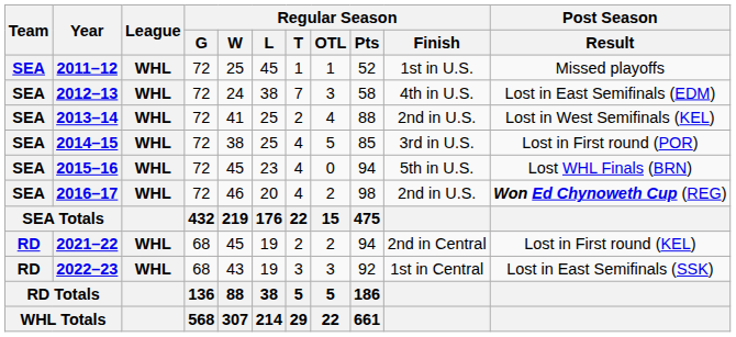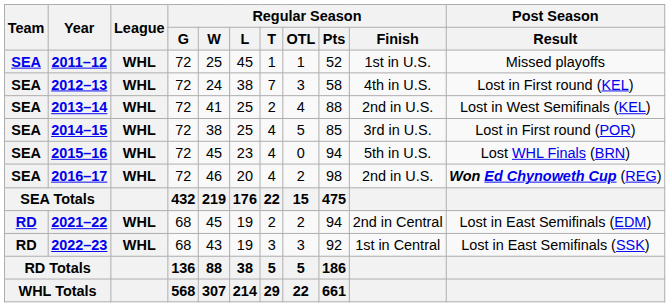2012–13 | Post Season / Result: Lost in East Semifinals (EDM) -> Lost in First round (KEL)
2021–22 | Post Season / Result: Lost in First round (KEL) -> Lost in East Semifinals (EDM)
